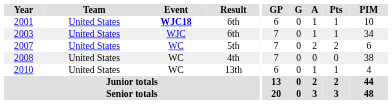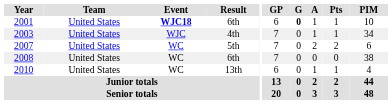2001 | G: normal -> bold
2003 | Result: 6th -> 4th
2008 | Result: 4th -> 6th
